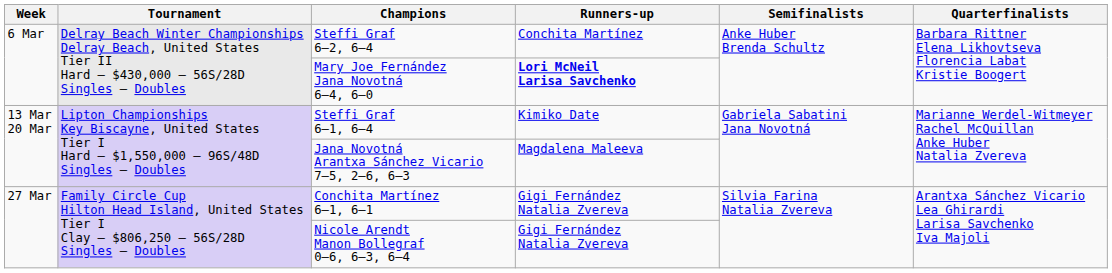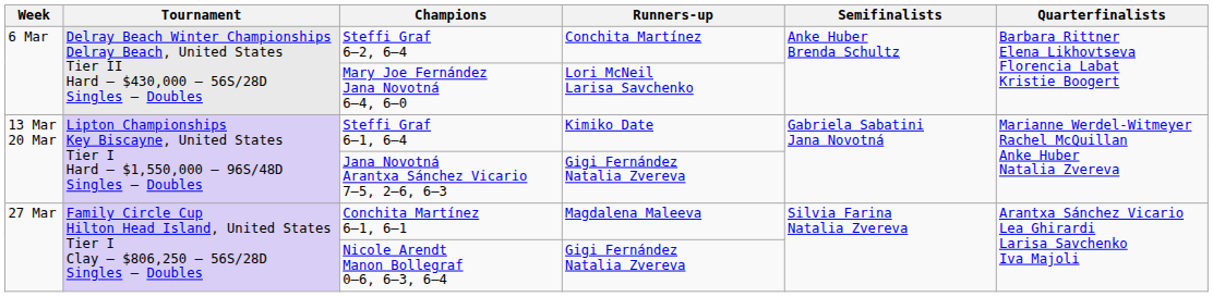Mary Joe Fernández Jana Novotná 6–4, 6–0 | Runners-up: bold -> normal
Jana Novotná Arantxa Sánchez Vicario 7–5, 2–6, 6–3 | Runners-up: Magdalena Maleeva -> Gigi Fernández Natalia Zvereva
Conchita Martínez 6–1, 6–1 | Runners-up: Gigi Fernández Natalia Zvereva -> Magdalena Maleeva
